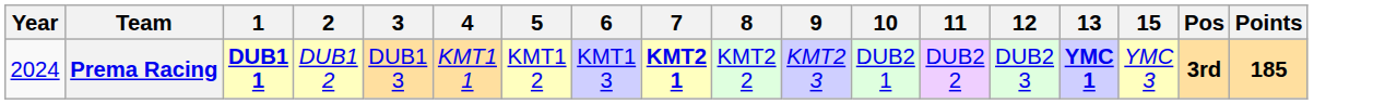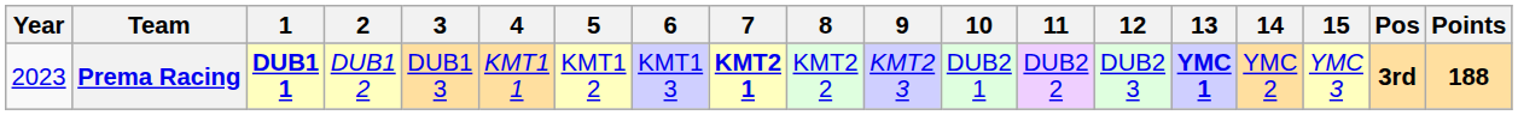+ column: 14 | YMC 2
Prema Racing | Year: 2024 -> 2023
Prema Racing | Points: 185 -> 188
